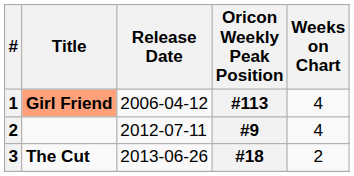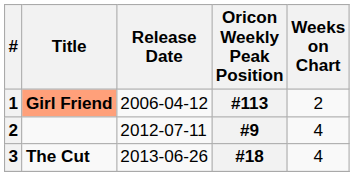1 | Weeks on Chart: 4 -> 2
3 | Weeks on Chart: 2 -> 4
